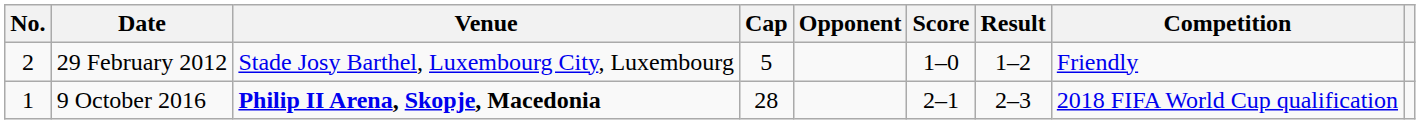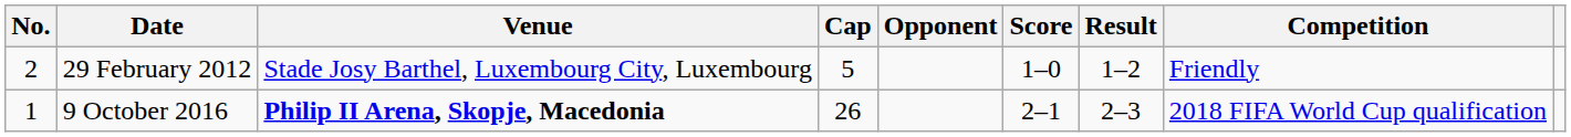9 October 2016 | Cap: 28 -> 26
